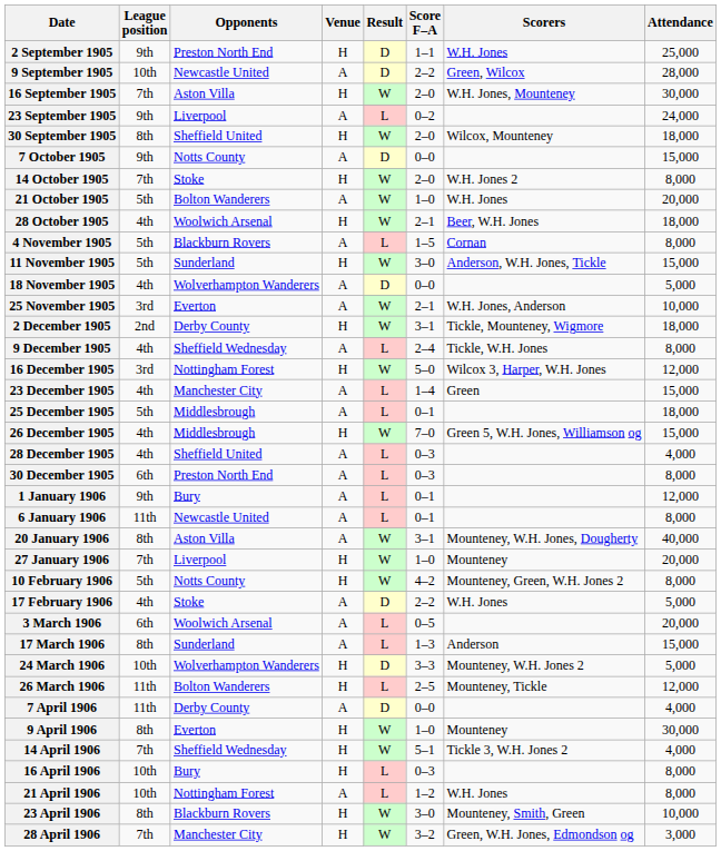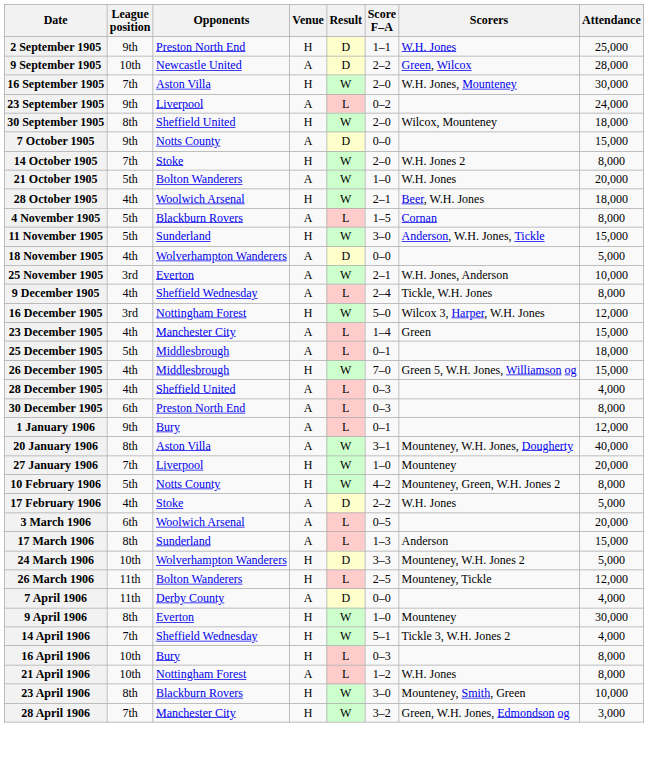- row: 2 December 1905 | 2nd | Derby County | H | W | 3–1 | Tickle, Mounteney, Wigmore | 18,000
- row: 6 January 1906 | 11th | Newcastle United | A | L | 0–1 | 8,000
